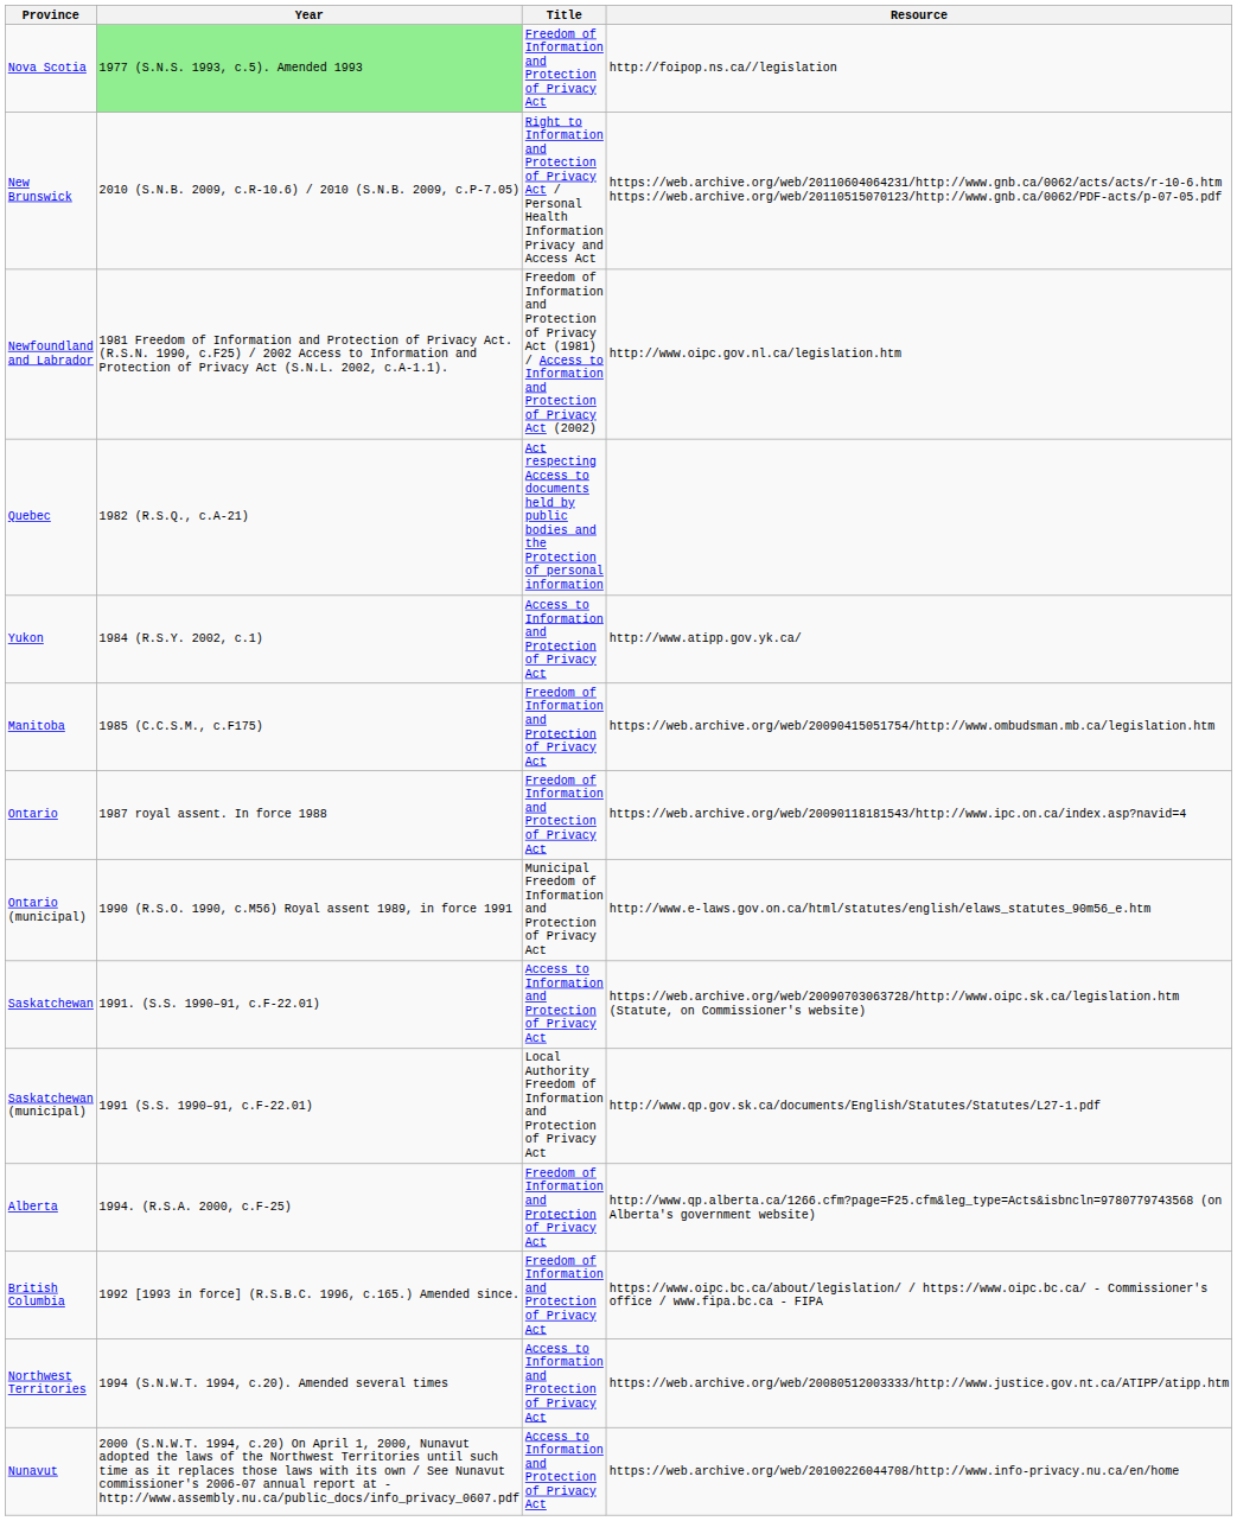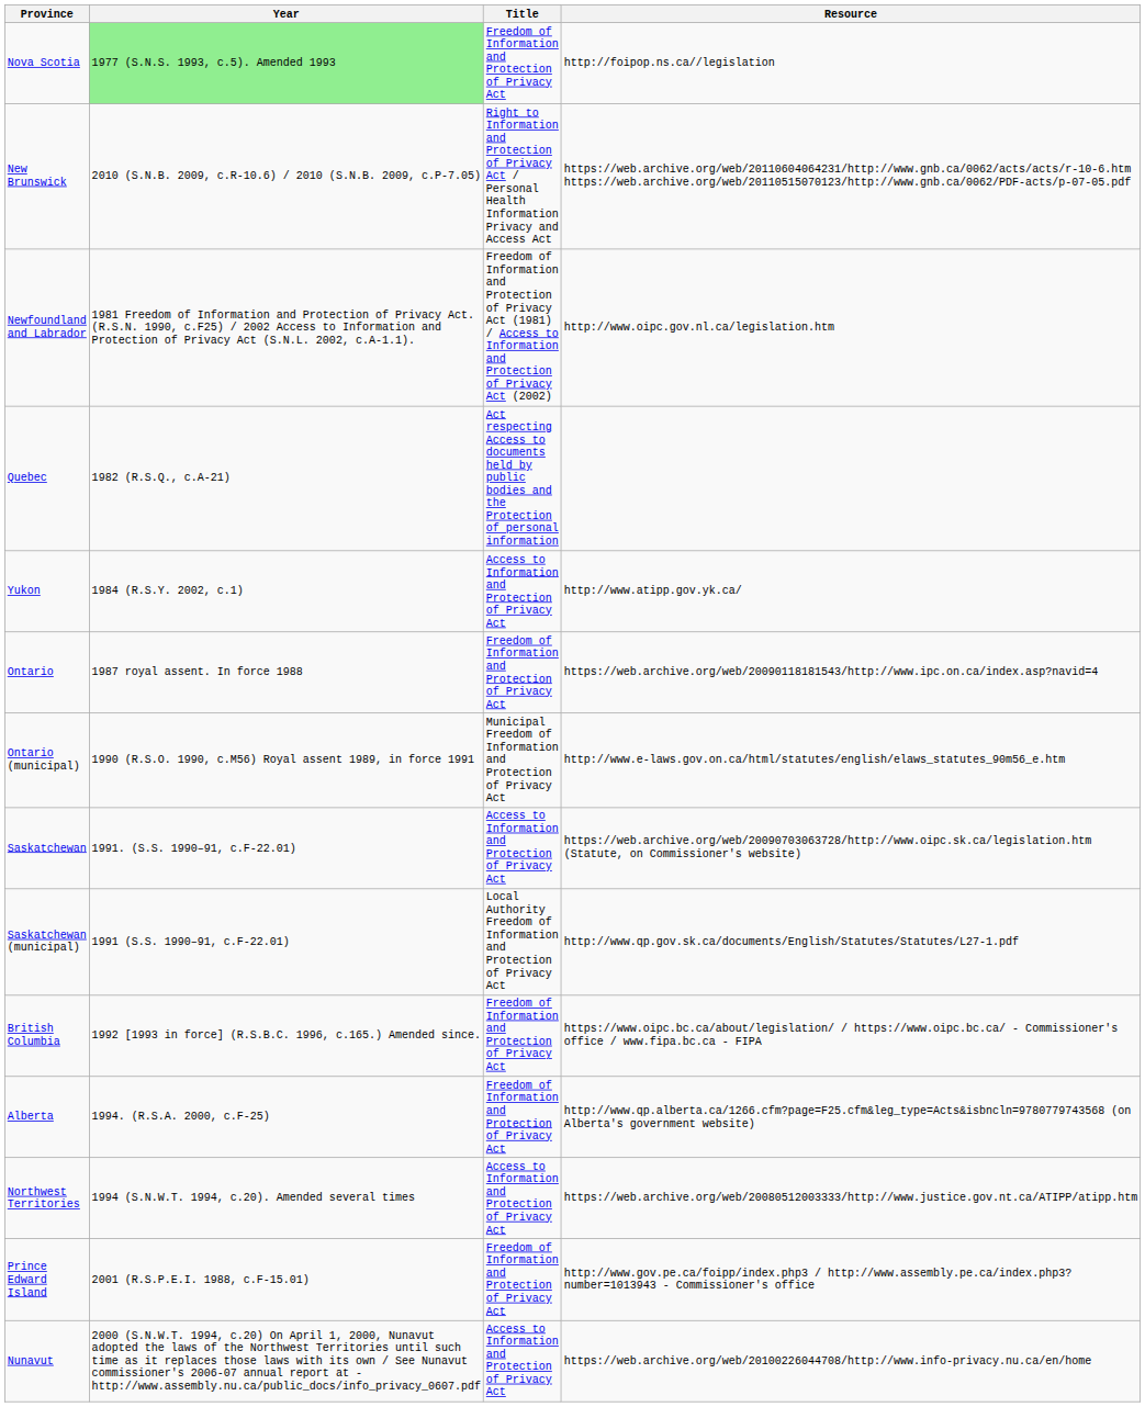- row: Manitoba | 1985 (C.C.S.M., c.F175) | Freedom of Information and Protection of Privacy Act | https://web.archive.org/web/20090415051754/http://www.ombudsman.mb.ca/legislation.htm
rows swapped: British Columbia <-> Alberta
+ row: Prince Edward Island | 2001 (R.S.P.E.I. 1988, c.F-15.01) | Freedom of Information and Protection of Privacy Act | http://www.gov.pe.ca/foipp/index.php3 / http://www.assembly.pe.ca/index.php3?number=1013943 - Commissioner's office
